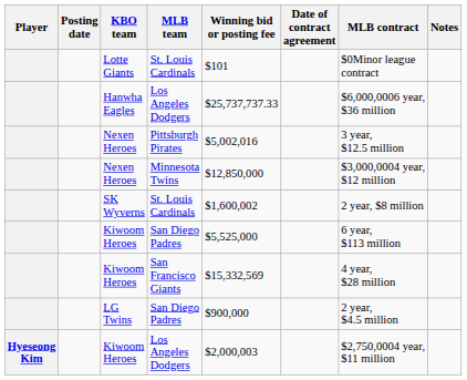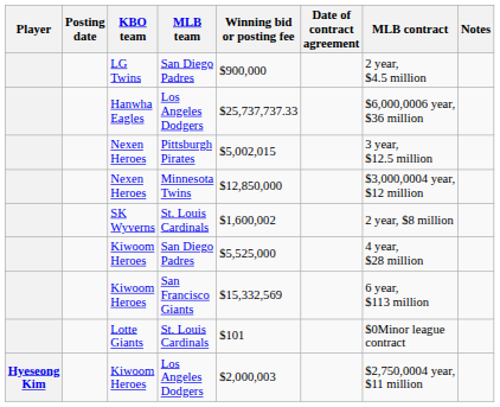rows swapped: Lotte Giants <-> LG Twins
Nexen Heroes / Pittsburgh Pirates | Winning bid or posting fee: $5,002,016 -> $5,002,015
Kiwoom Heroes / San Diego Padres | MLB contract: 6 year, $113 million -> 4 year, $28 million
Kiwoom Heroes / San Francisco Giants | MLB contract: 4 year, $28 million -> 6 year, $113 million
